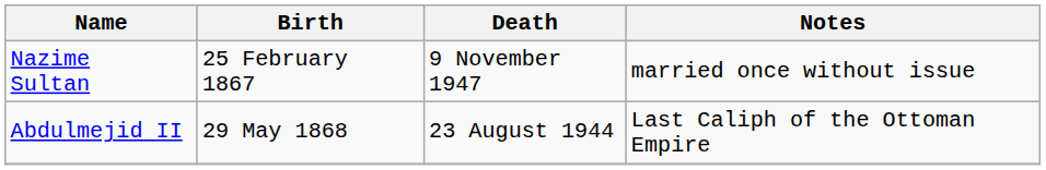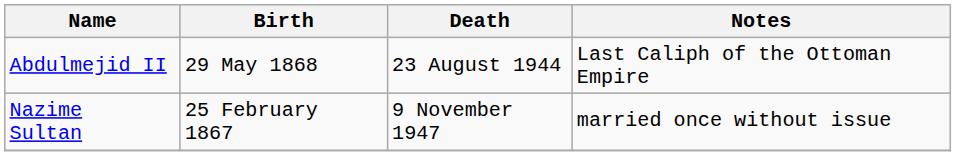rows swapped: Nazime Sultan <-> Abdulmejid II
